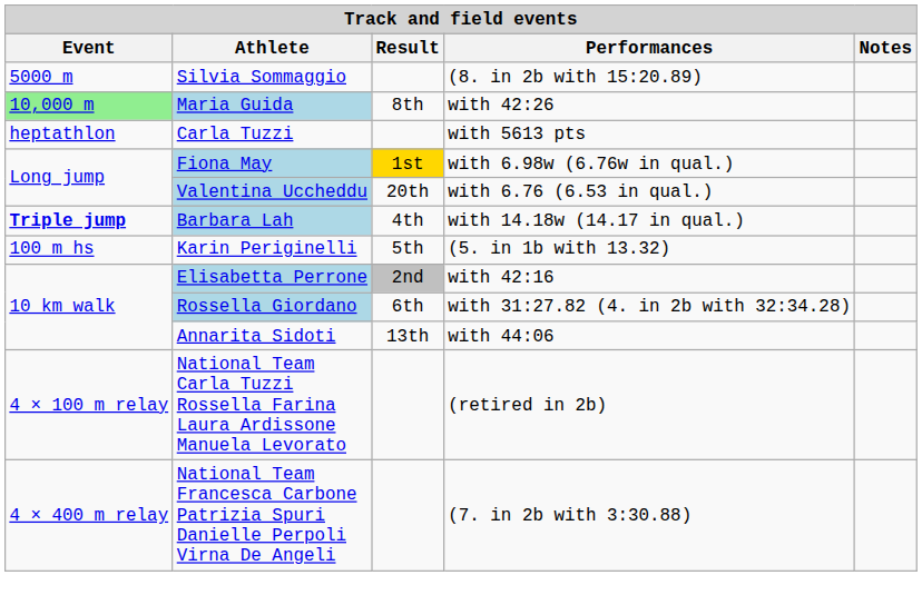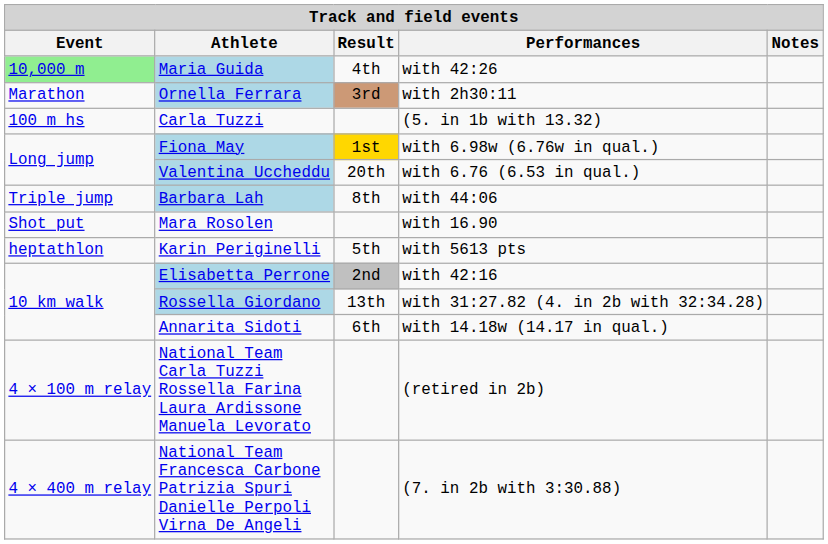- row: 5000 m | Silvia Sommaggio | (8. in 2b with 15:20.89)
Maria Guida | Result: 8th -> 4th
+ row: Marathon | Ornella Ferrara | 3rd | with 2h30:11
Carla Tuzzi | Event: heptathlon -> 100 m hs
Carla Tuzzi | Performances: with 5613 pts -> (5. in 1b with 13.32)
Barbara Lah | Event: bold -> normal
Barbara Lah | Result: 4th -> 8th
Barbara Lah | Performances: with 14.18w (14.17 in qual.) -> with 44:06
+ row: Shot put | Mara Rosolen | with 16.90
Karin Periginelli | Event: 100 m hs -> heptathlon
Karin Periginelli | Performances: (5. in 1b with 13.32) -> with 5613 pts
Rossella Giordano | Result: 6th -> 13th
Annarita Sidoti | Result: 13th -> 6th
Annarita Sidoti | Performances: with 44:06 -> with 14.18w (14.17 in qual.)
